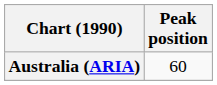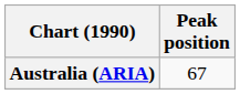Australia (ARIA) | Peak position: 60 -> 67
